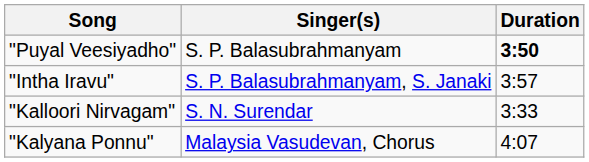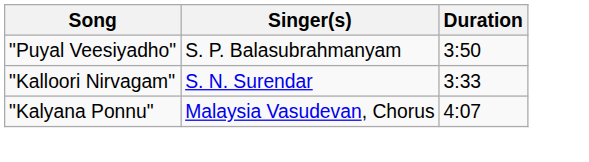"Puyal Veesiyadho" | Duration: bold -> normal
- row: "Intha Iravu" | S. P. Balasubrahmanyam, S. Janaki | 3:57
